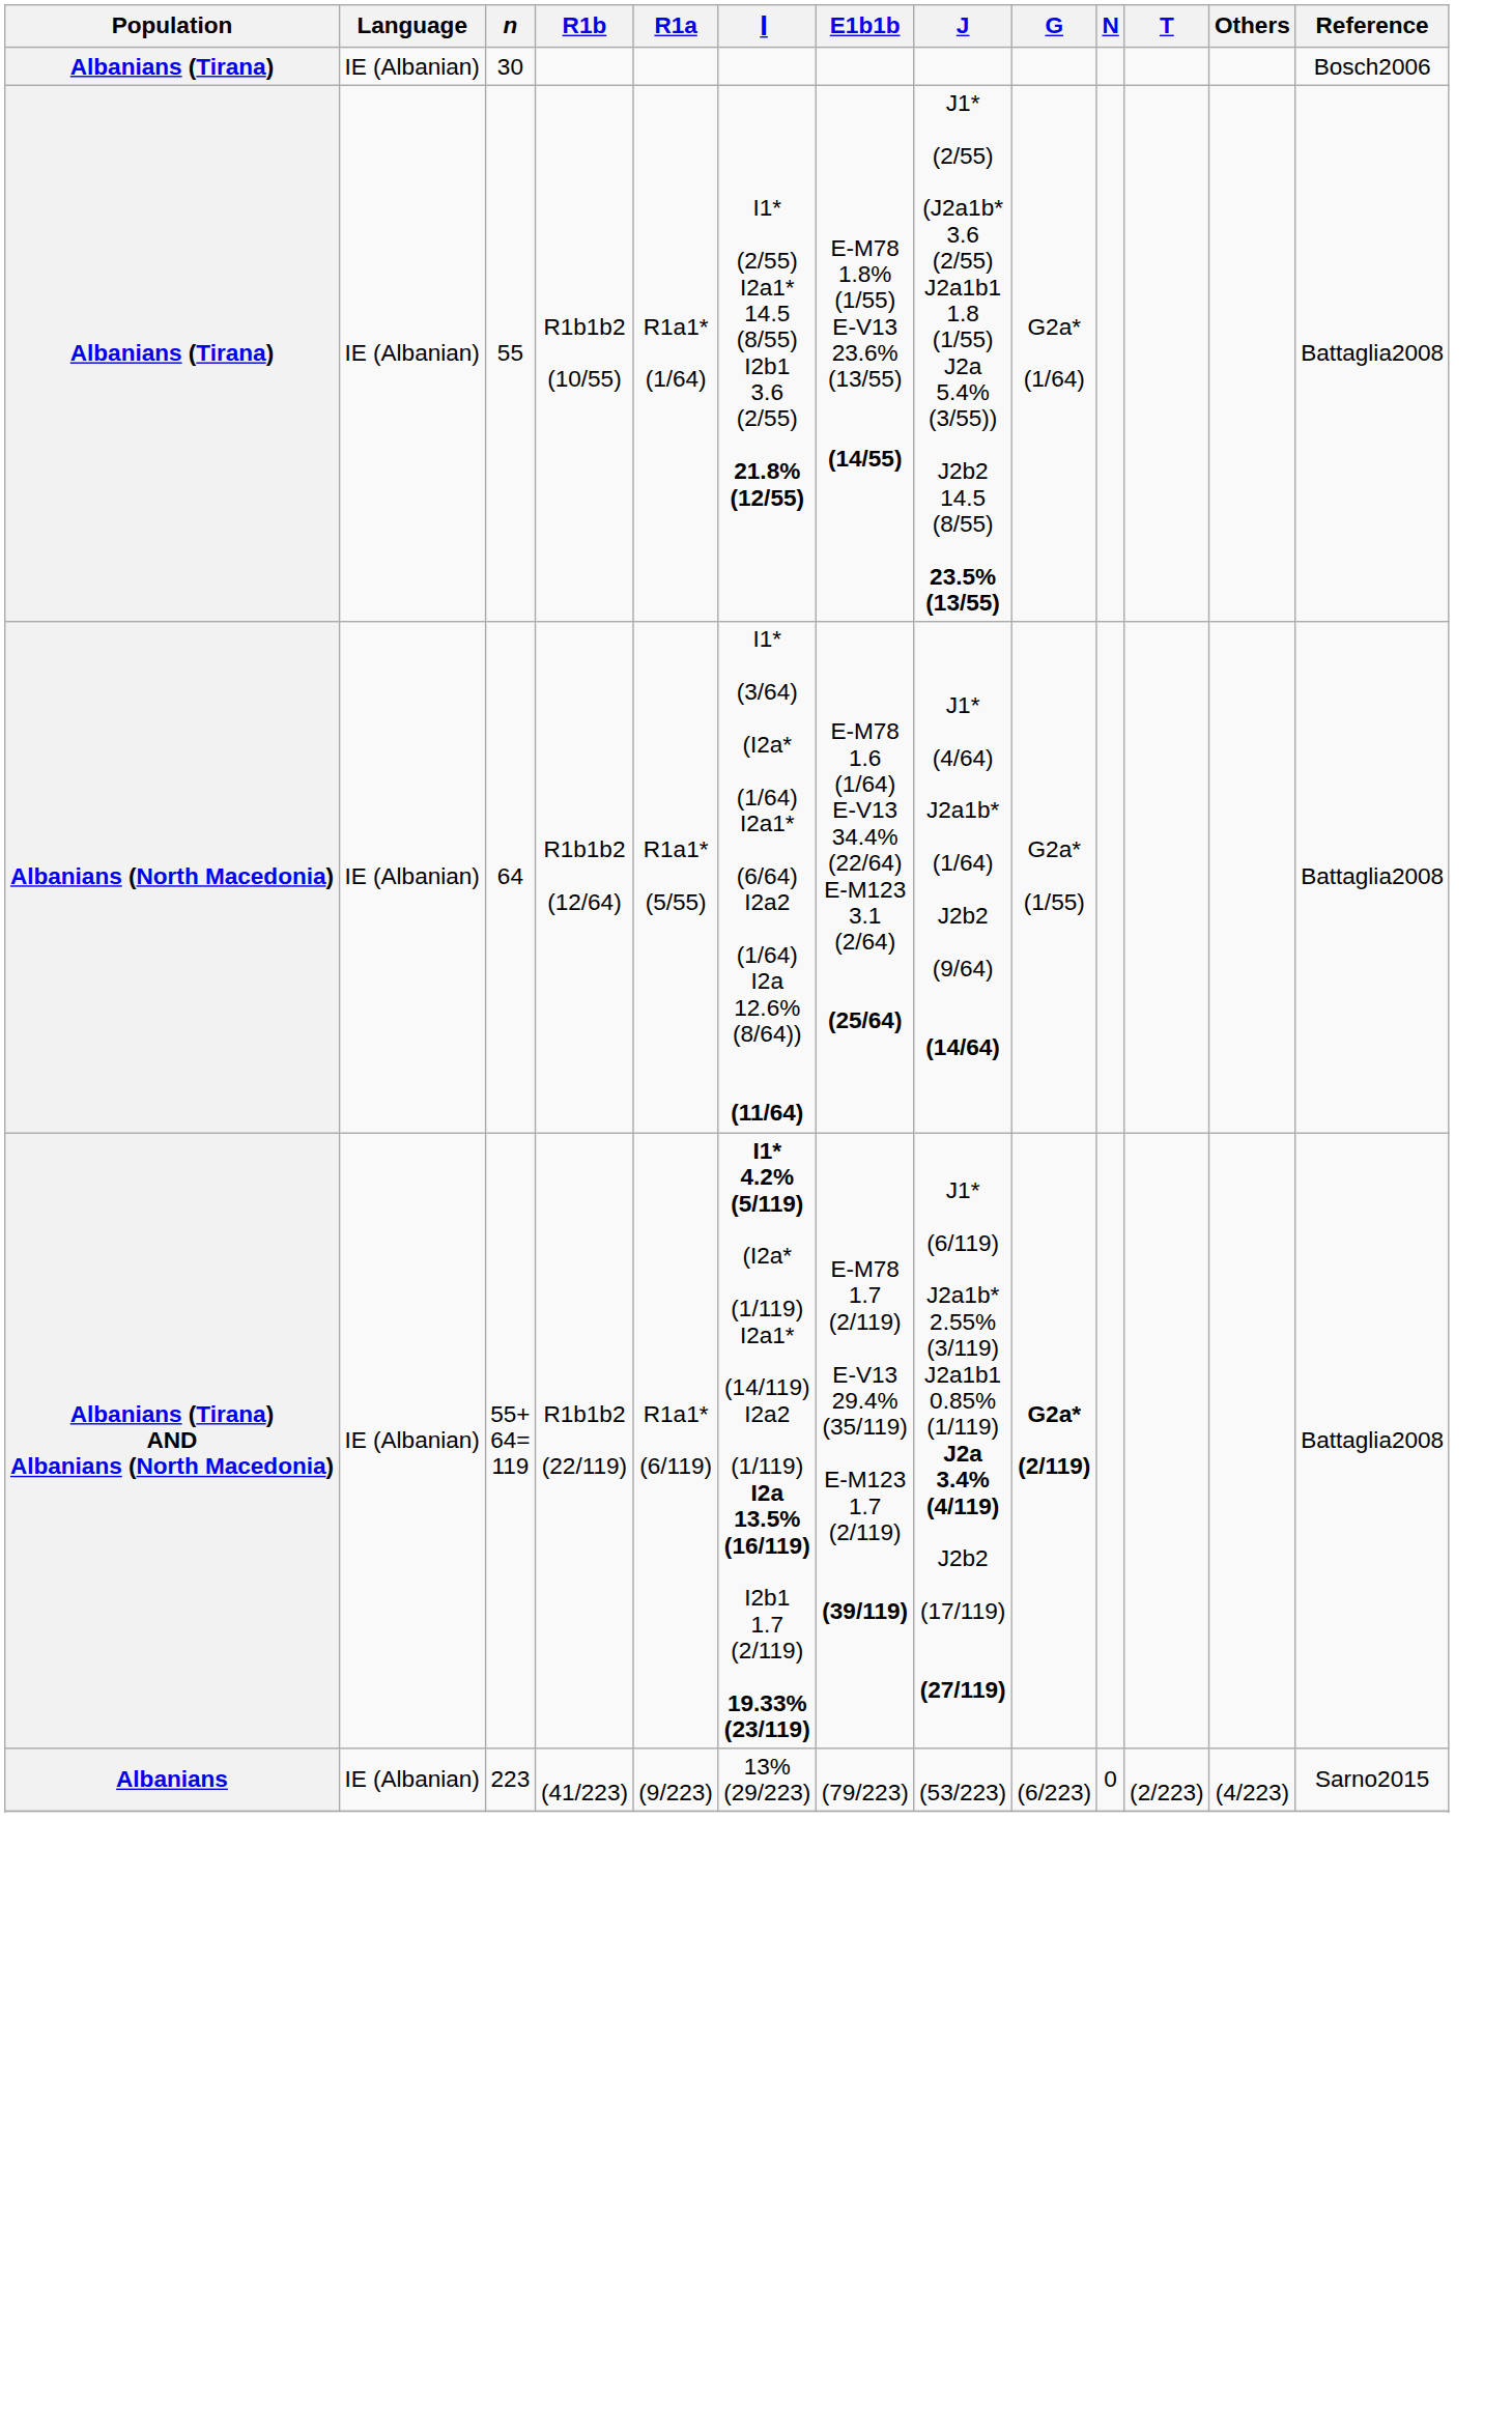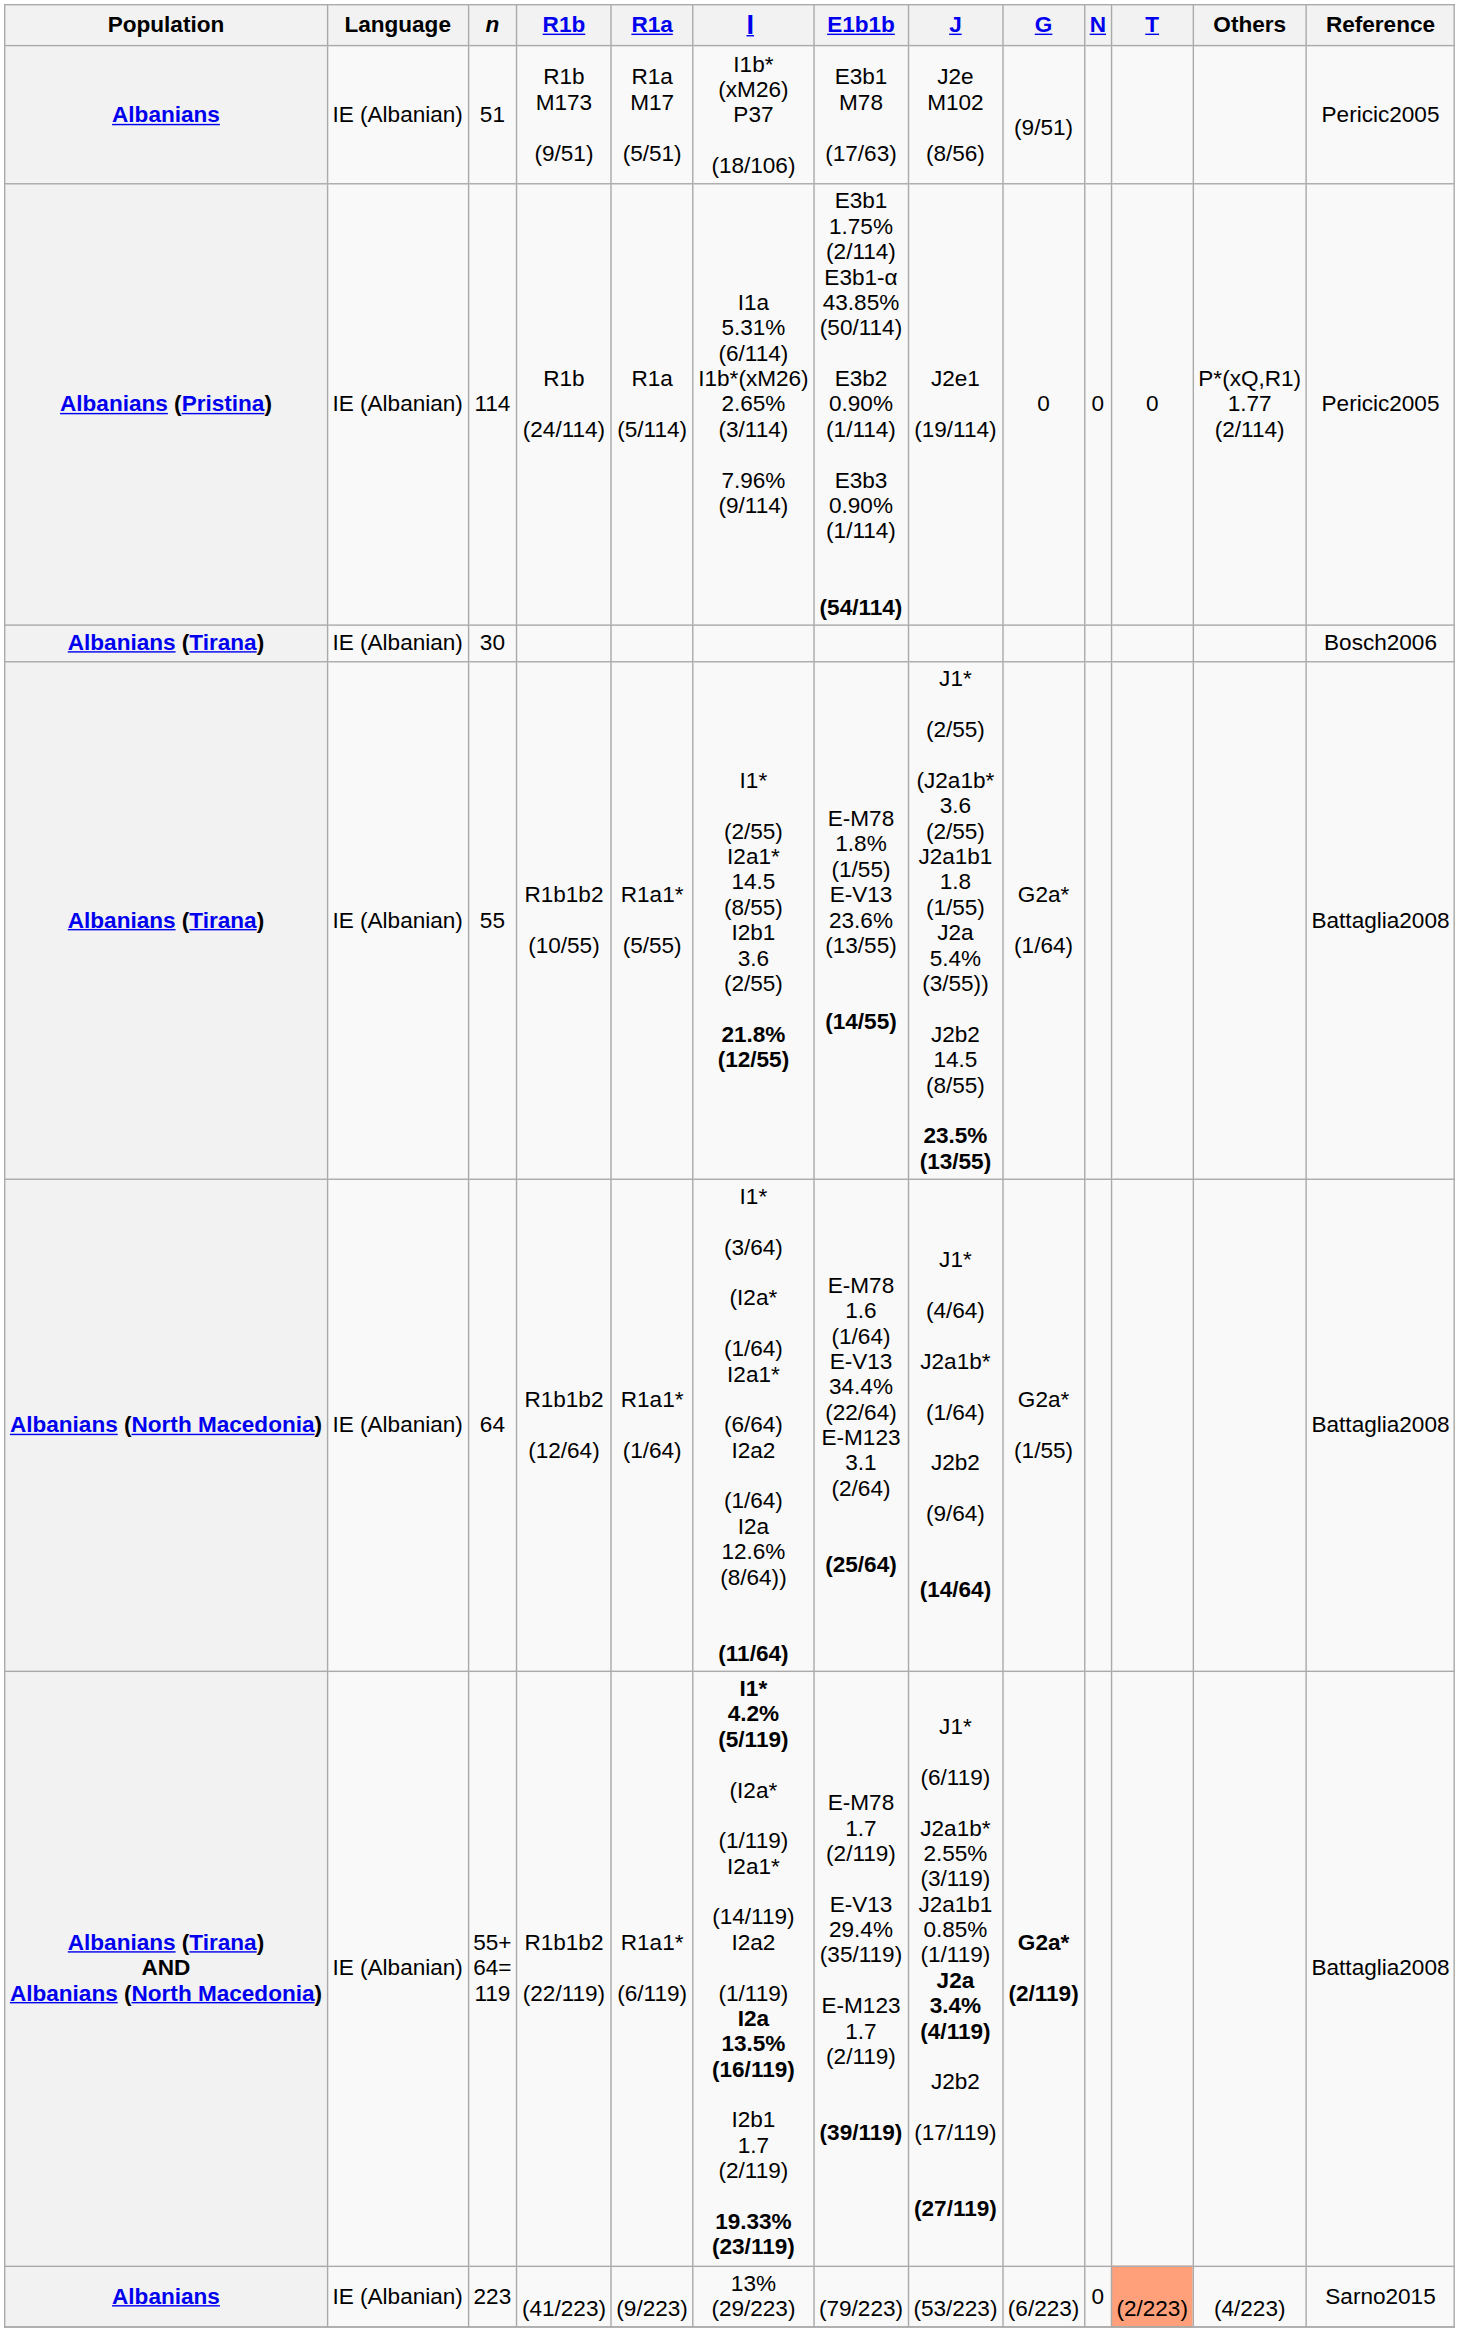+ row: Albanians | IE (Albanian) | 51 | R1b M173 (9/51) | R1a M17 (5/51) | I1b* (xM26) P37 (18/106) | E3b1 M78 (17/63) | J2e M102 (8/56) | (9/51) | Pericic2005
+ row: Albanians (Pristina) | IE (Albanian) | 114 | R1b (24/114) | R1a (5/114) | I1a 5.31% (6/114) I1b*(xM26) 2.65% (3/114) 7.96% (9/114) | E3b1 1.75% (2/114) E3b1-α 43.85% (50/114) E3b2 0.90% (1/114) E3b3 0.90% (1/114) (54/114) | J2e1 (19/114) | 0 | 0 | 0 | P*(xQ,R1) 1.77 (2/114) | Pericic2005
R1b1b2 (10/55) | R1a: R1a1* (1/64) -> R1a1* (5/55)
R1b1b2 (12/64) | R1a: R1a1* (5/55) -> R1a1* (1/64)
(41/223) | T: no background -> lightsalmon background
